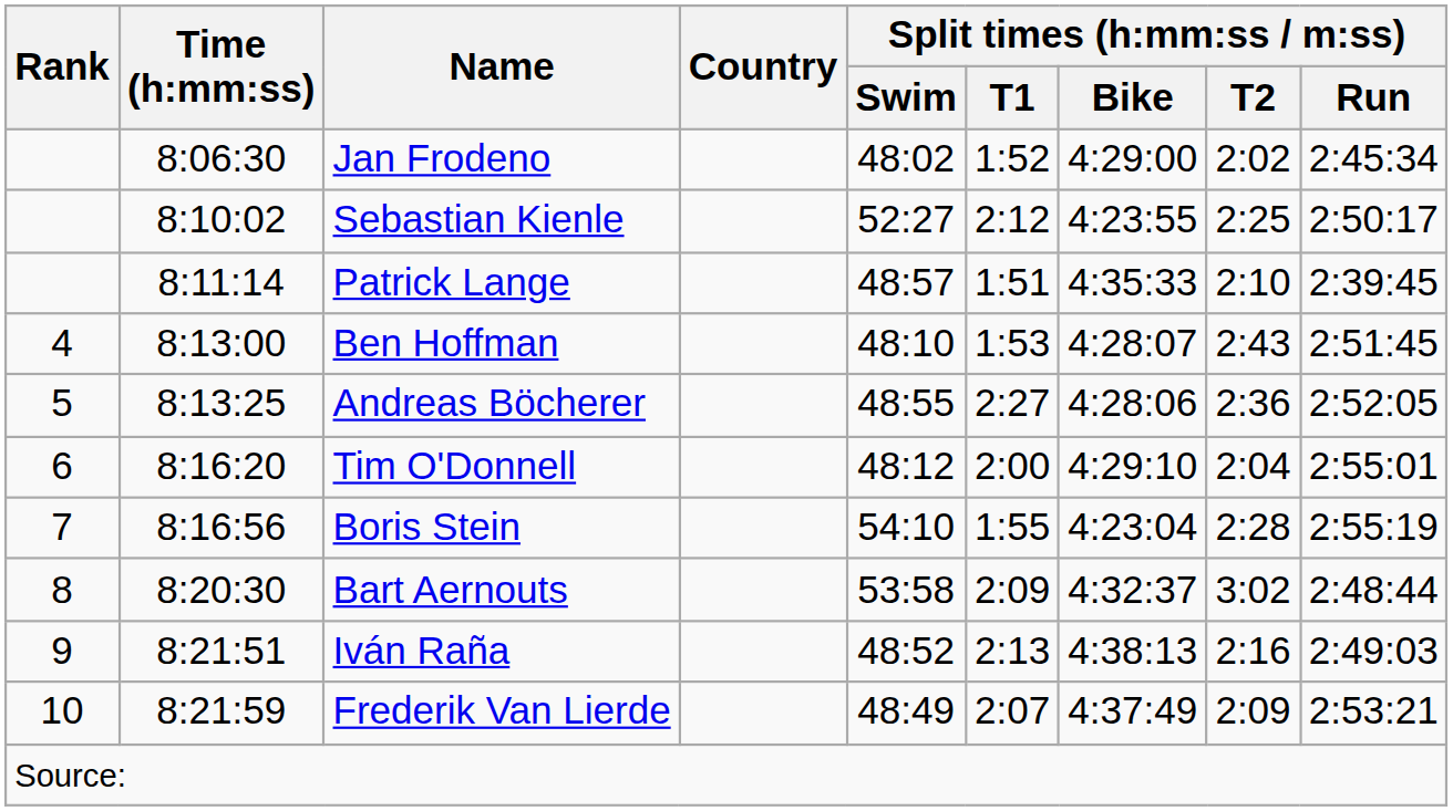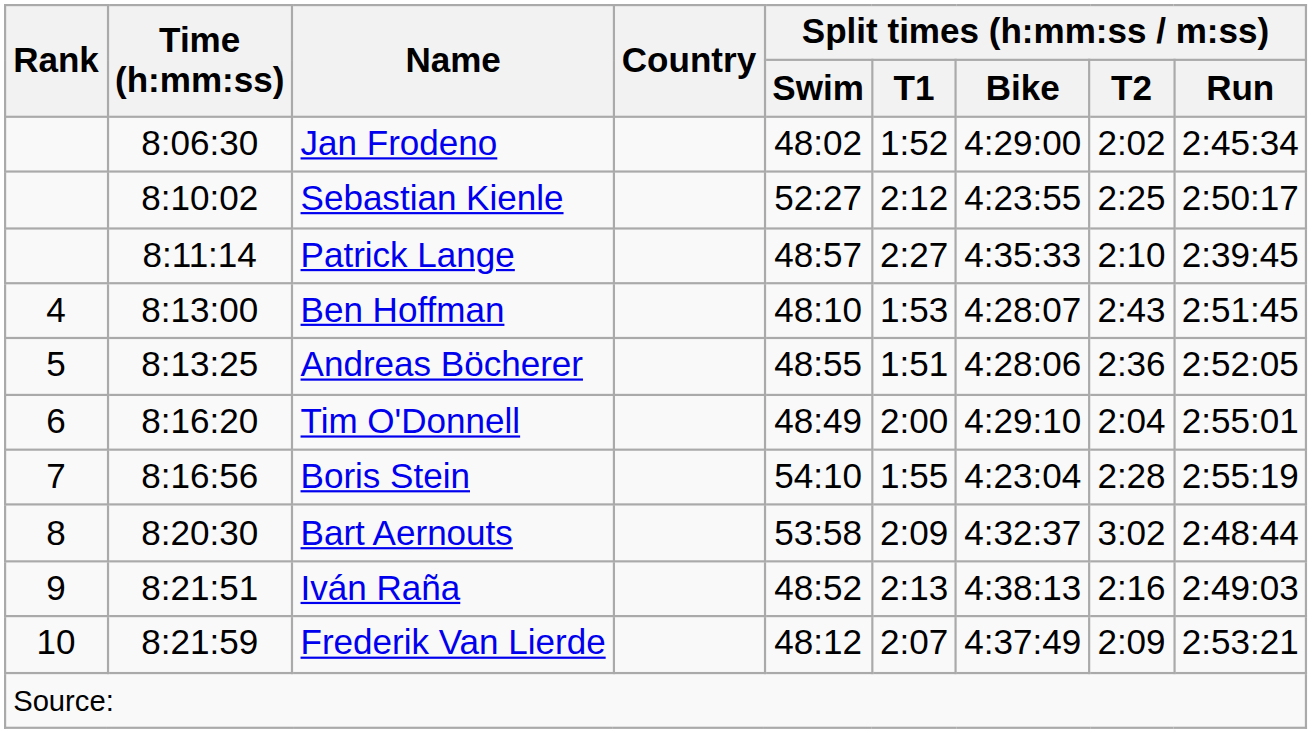Patrick Lange | Split times (h:mm:ss / m:ss) / T1: 1:51 -> 2:27
Andreas Böcherer | Split times (h:mm:ss / m:ss) / T1: 2:27 -> 1:51
Tim O'Donnell | Split times (h:mm:ss / m:ss) / Swim: 48:12 -> 48:49
Frederik Van Lierde | Split times (h:mm:ss / m:ss) / Swim: 48:49 -> 48:12
